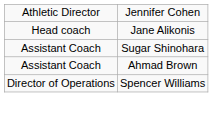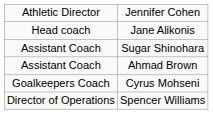+ row: Goalkeepers Coach | Cyrus Mohseni
